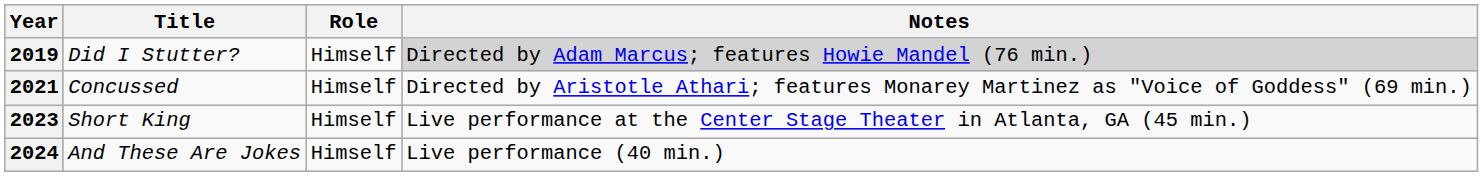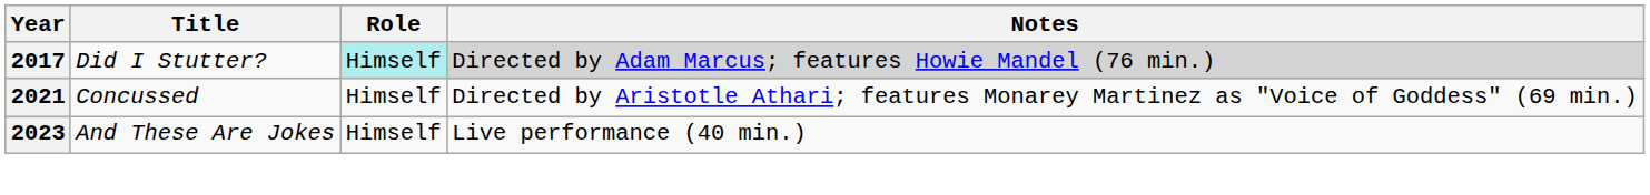Did I Stutter? | Year: 2019 -> 2017
Did I Stutter? | Role: no background -> paleturquoise background
- row: 2023 | Short King | Himself | Live performance at the Center Stage Theater in Atlanta, GA (45 min.)
And These Are Jokes | Year: 2024 -> 2023
